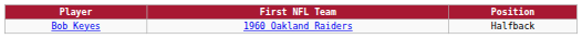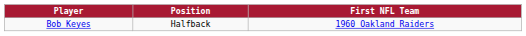columns swapped: Position <-> First NFL Team
